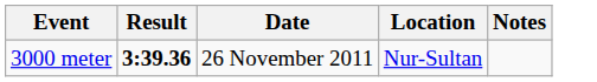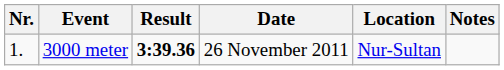+ column: Nr. | 1.
